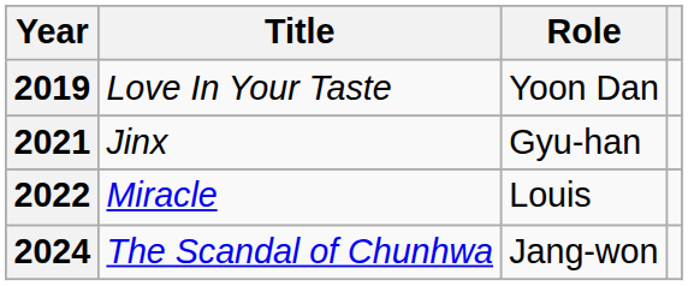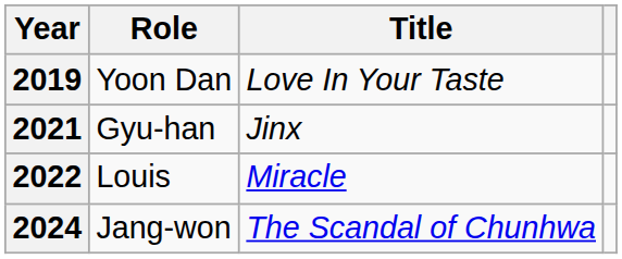columns swapped: Title <-> Role
